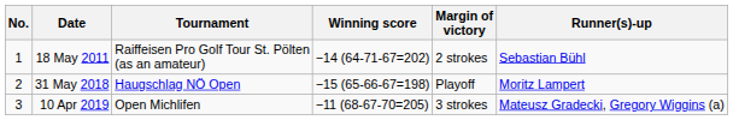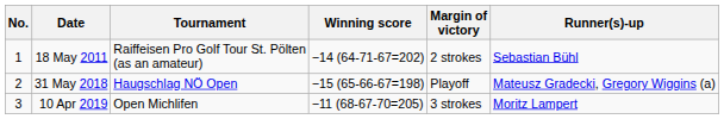31 May 2018 | Runner(s)-up: Moritz Lampert -> Mateusz Gradecki, Gregory Wiggins (a)
10 Apr 2019 | Runner(s)-up: Mateusz Gradecki, Gregory Wiggins (a) -> Moritz Lampert
